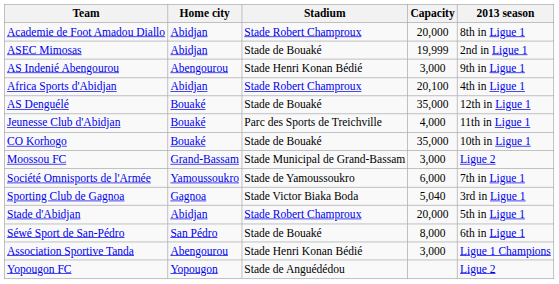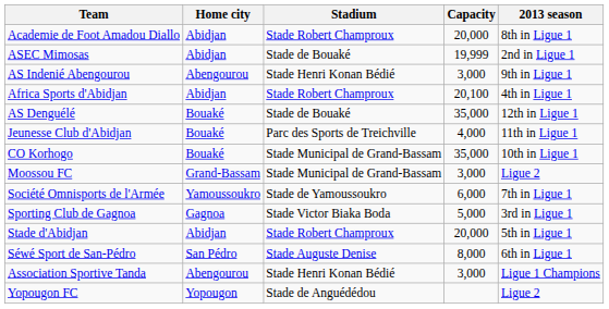CO Korhogo | Stadium: Stade de Bouaké -> Stade Municipal de Grand-Bassam
Sporting Club de Gagnoa | Capacity: 5,040 -> 5,000
Séwé Sport de San-Pédro | Stadium: Stade de Bouaké -> Stade Auguste Denise
